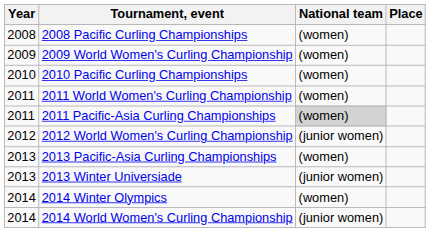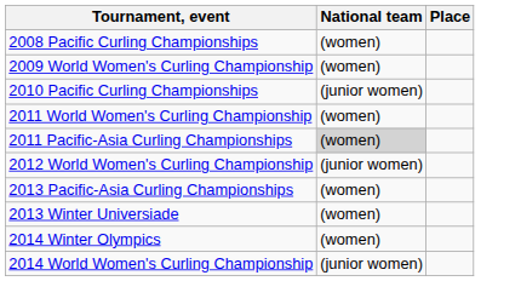- column: Year | 2008 | 2009 | 2010 | 2011 | 2011 | 2012 | 2013 | 2013 | 2014 | 2014
2010 Pacific Curling Championships | National team: (women) -> (junior women)
2013 Winter Universiade | National team: (junior women) -> (women)
